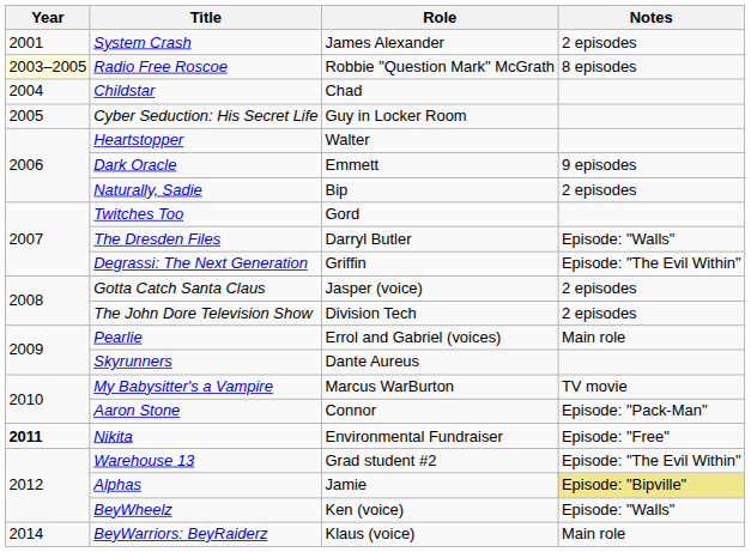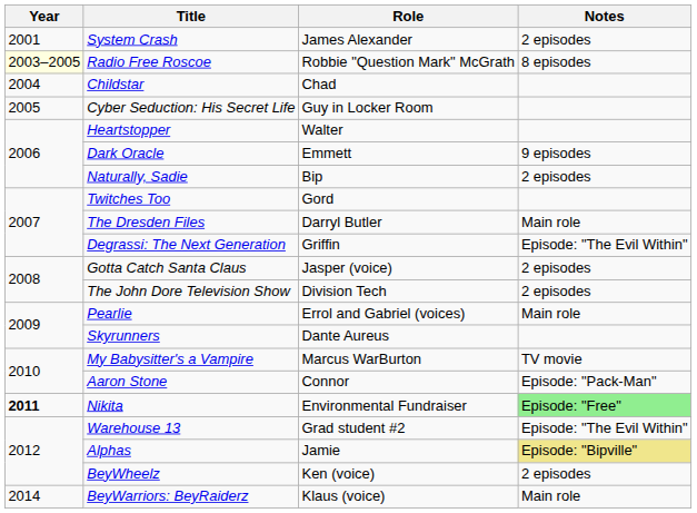The Dresden Files | Notes: Episode: "Walls" -> Main role
Nikita | Notes: no background -> lightgreen background
BeyWheelz | Notes: Episode: "Walls" -> 2 episodes
